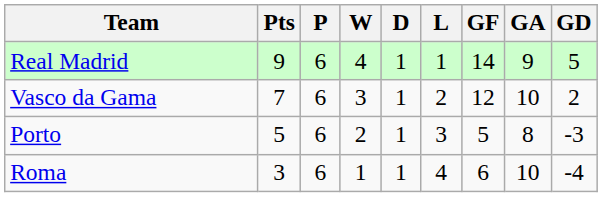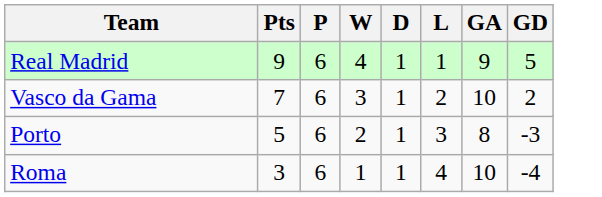- column: GF | 14 | 12 | 5 | 6
